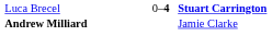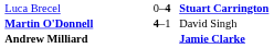+ row: Martin O'Donnell | 4–1 | David Singh
Andrew Milliard | column 3: normal -> bold
